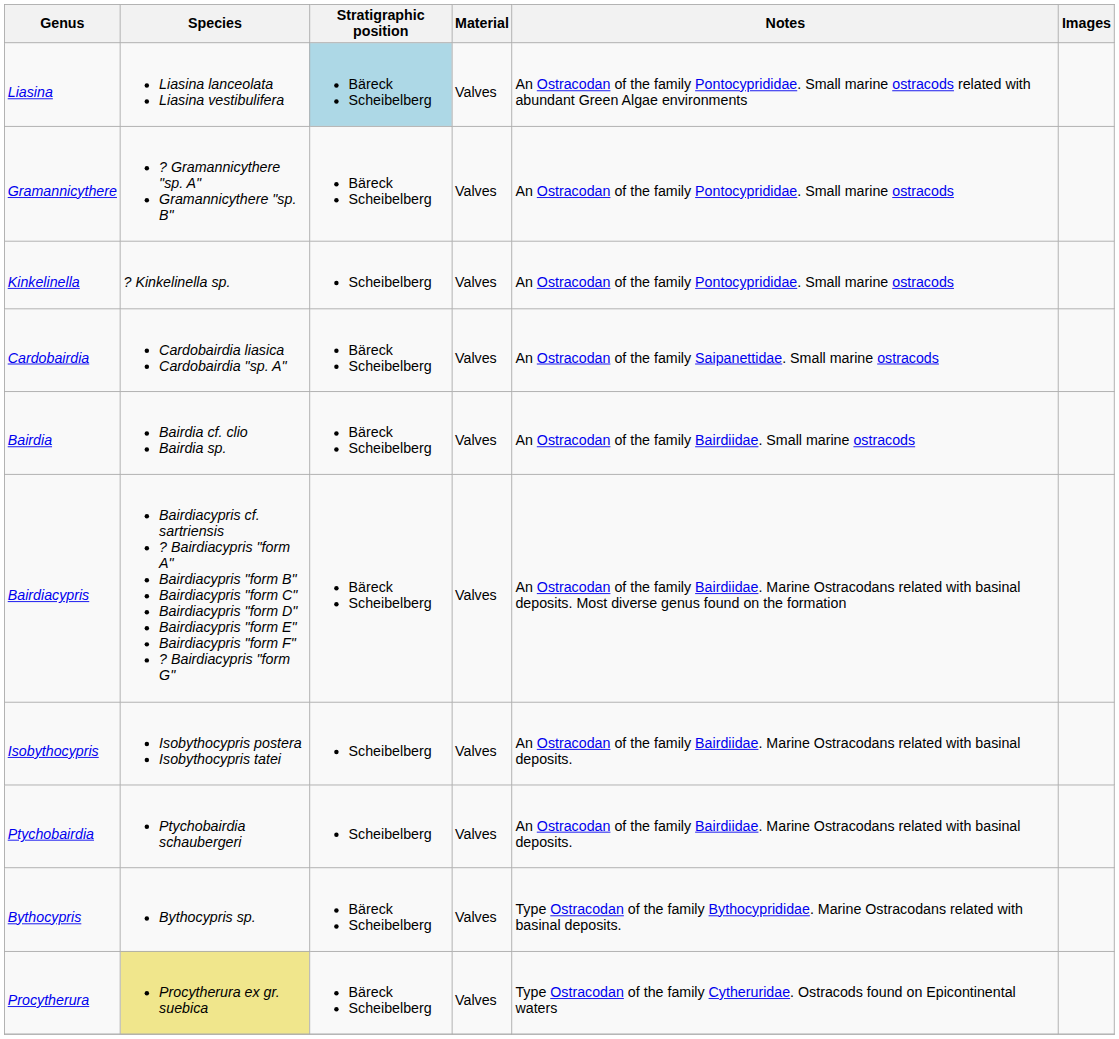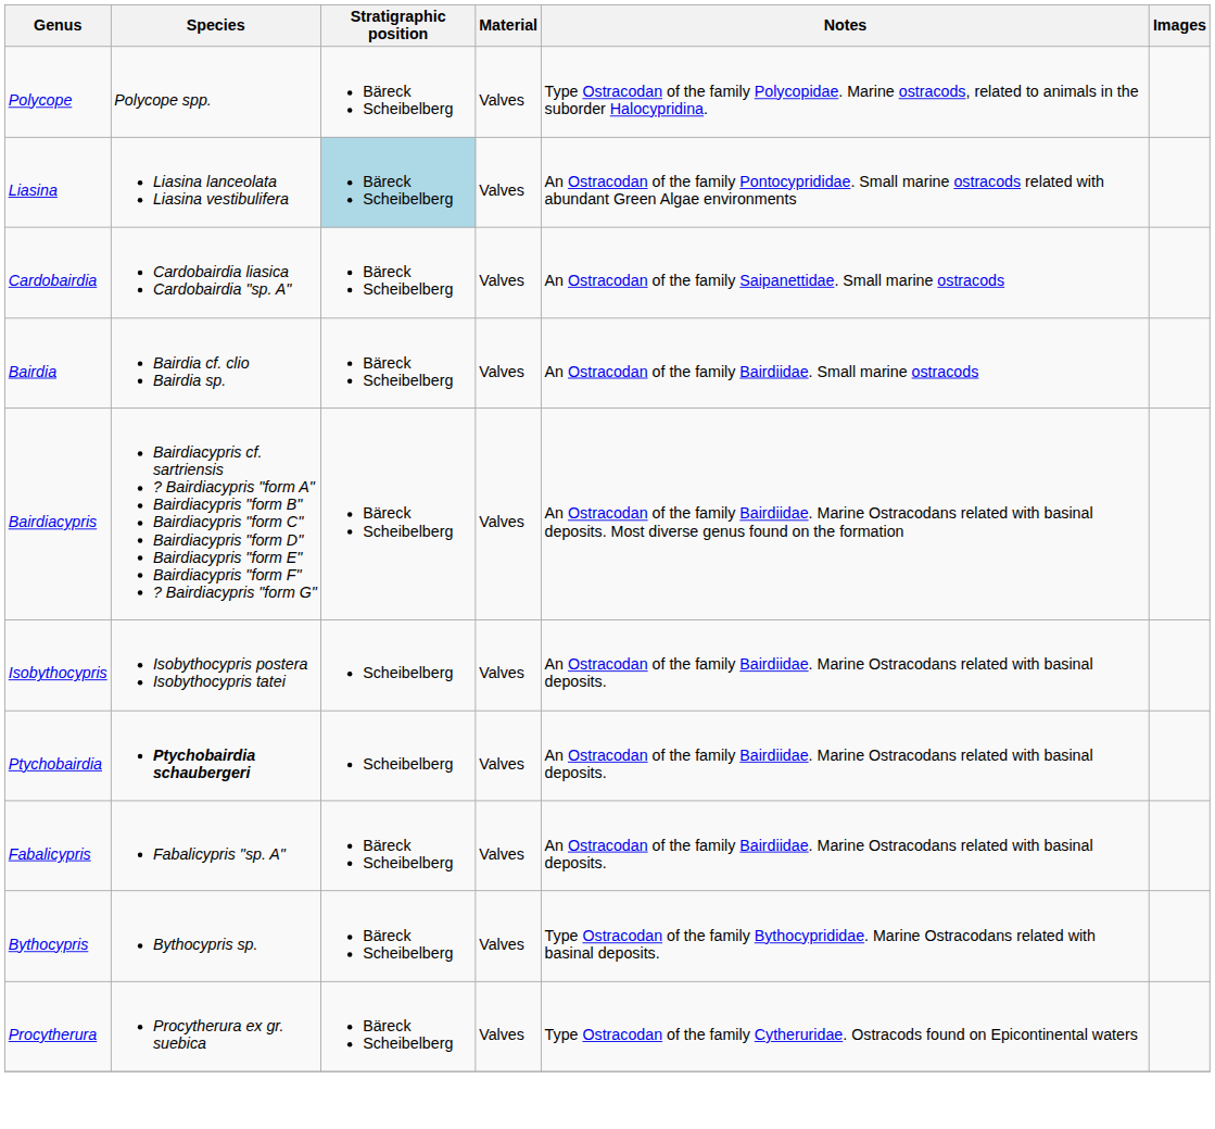+ row: Polycope | Polycope spp. | Bäreck Scheibelberg | Valves | Type Ostracodan of the family Polycopidae. Marine ostracods, related to animals in the suborder Halocypridina.
- row: Gramannicythere | ? Gramannicythere "sp. A" Gramannicythere "sp. B" | Bäreck Scheibelberg | Valves | An Ostracodan of the family Pontocyprididae. Small marine ostracods
- row: Kinkelinella | ? Kinkelinella sp. | Scheibelberg | Valves | An Ostracodan of the family Pontocyprididae. Small marine ostracods
Ptychobairdia | Species: normal -> bold
+ row: Fabalicypris | Fabalicypris "sp. A" | Bäreck Scheibelberg | Valves | An Ostracodan of the family Bairdiidae. Marine Ostracodans related with basinal deposits.
Procytherura | Species: khaki background -> no background
